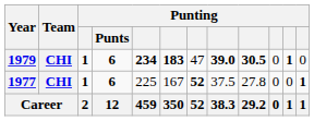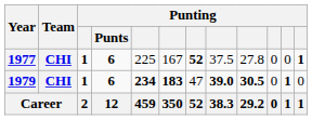rows swapped: 1977 <-> 1979
